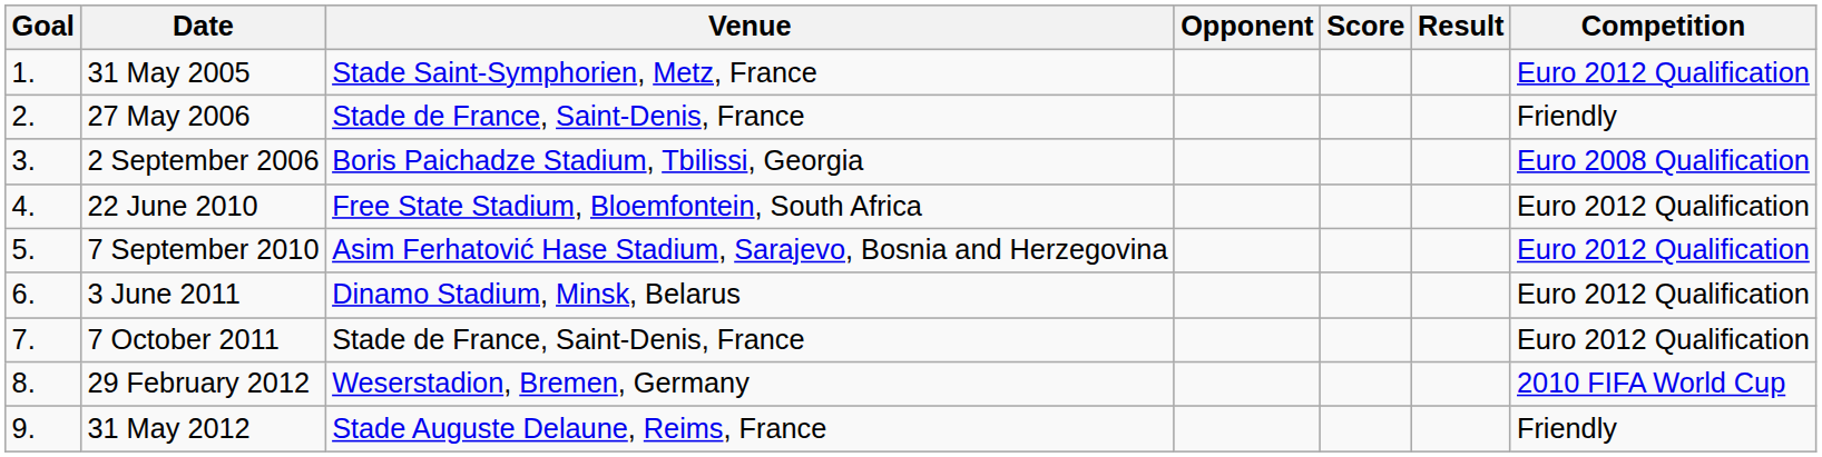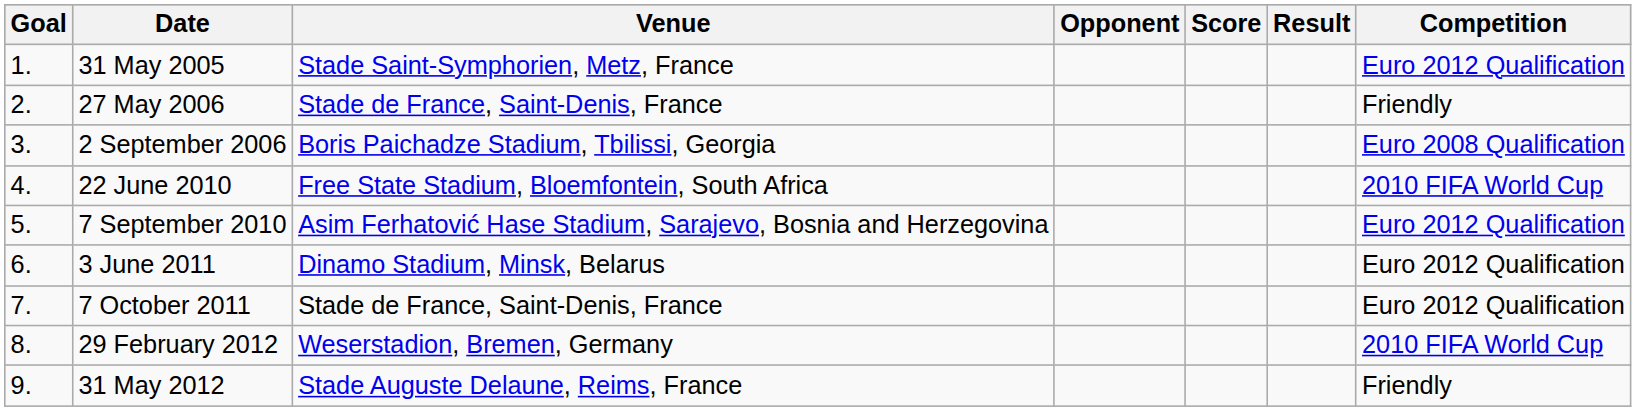22 June 2010 | Competition: Euro 2012 Qualification -> 2010 FIFA World Cup
